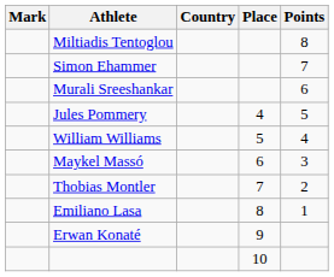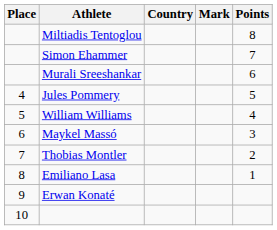columns swapped: Place <-> Mark
